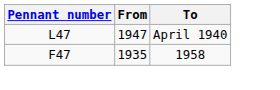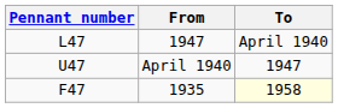+ row: U47 | April 1940 | 1947
F47 | To: no background -> lightyellow background
